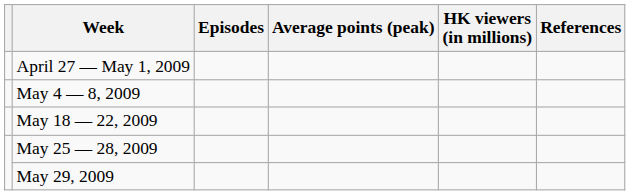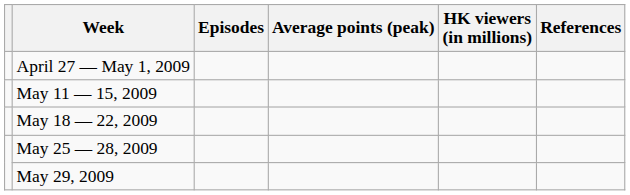- row: May 4 — 8, 2009
+ row: May 11 — 15, 2009
